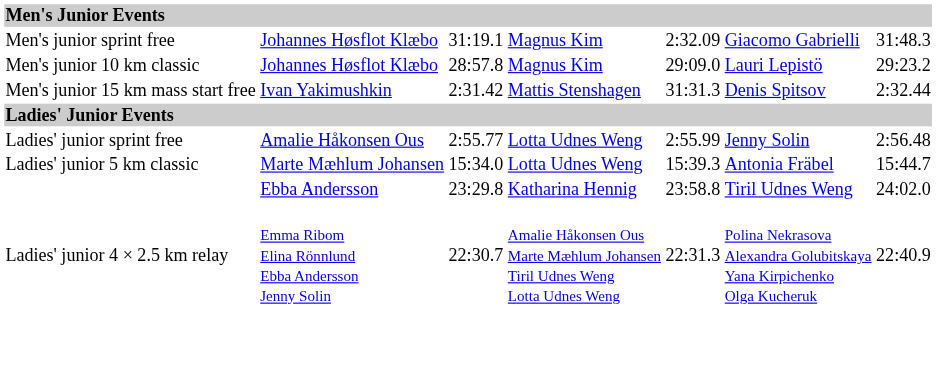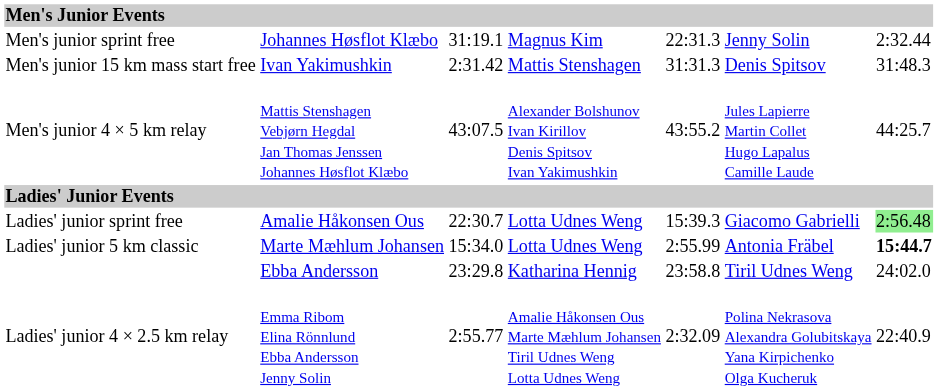Men's junior sprint free | column 5: 2:32.09 -> 22:31.3
Men's junior sprint free | column 6: Giacomo Gabrielli -> Jenny Solin
Men's junior sprint free | column 7: 31:48.3 -> 2:32.44
- row: Men's junior 10 km classic | Johannes Høsflot Klæbo | 28:57.8 | Magnus Kim | 29:09.0 | Lauri Lepistö | 29:23.2
Men's junior 15 km mass start free | column 7: 2:32.44 -> 31:48.3
+ row: Men's junior 4 × 5 km relay | Mattis Stenshagen Vebjørn Hegdal Jan Thomas Jenssen Johannes Høsflot Klæbo | 43:07.5 | Alexander Bolshunov Ivan Kirillov Denis Spitsov Ivan Yakimushkin | 43:55.2 | Jules Lapierre Martin Collet Hugo Lapalus Camille Laude | 44:25.7
Ladies' junior sprint free | column 3: 2:55.77 -> 22:30.7
Ladies' junior sprint free | column 5: 2:55.99 -> 15:39.3
Ladies' junior sprint free | column 6: Jenny Solin -> Giacomo Gabrielli
Ladies' junior sprint free | column 7: no background -> lightgreen background
Ladies' junior 5 km classic | column 5: 15:39.3 -> 2:55.99
Ladies' junior 5 km classic | column 7: normal -> bold
Ladies' junior 4 × 2.5 km relay | column 3: 22:30.7 -> 2:55.77
Ladies' junior 4 × 2.5 km relay | column 5: 22:31.3 -> 2:32.09
